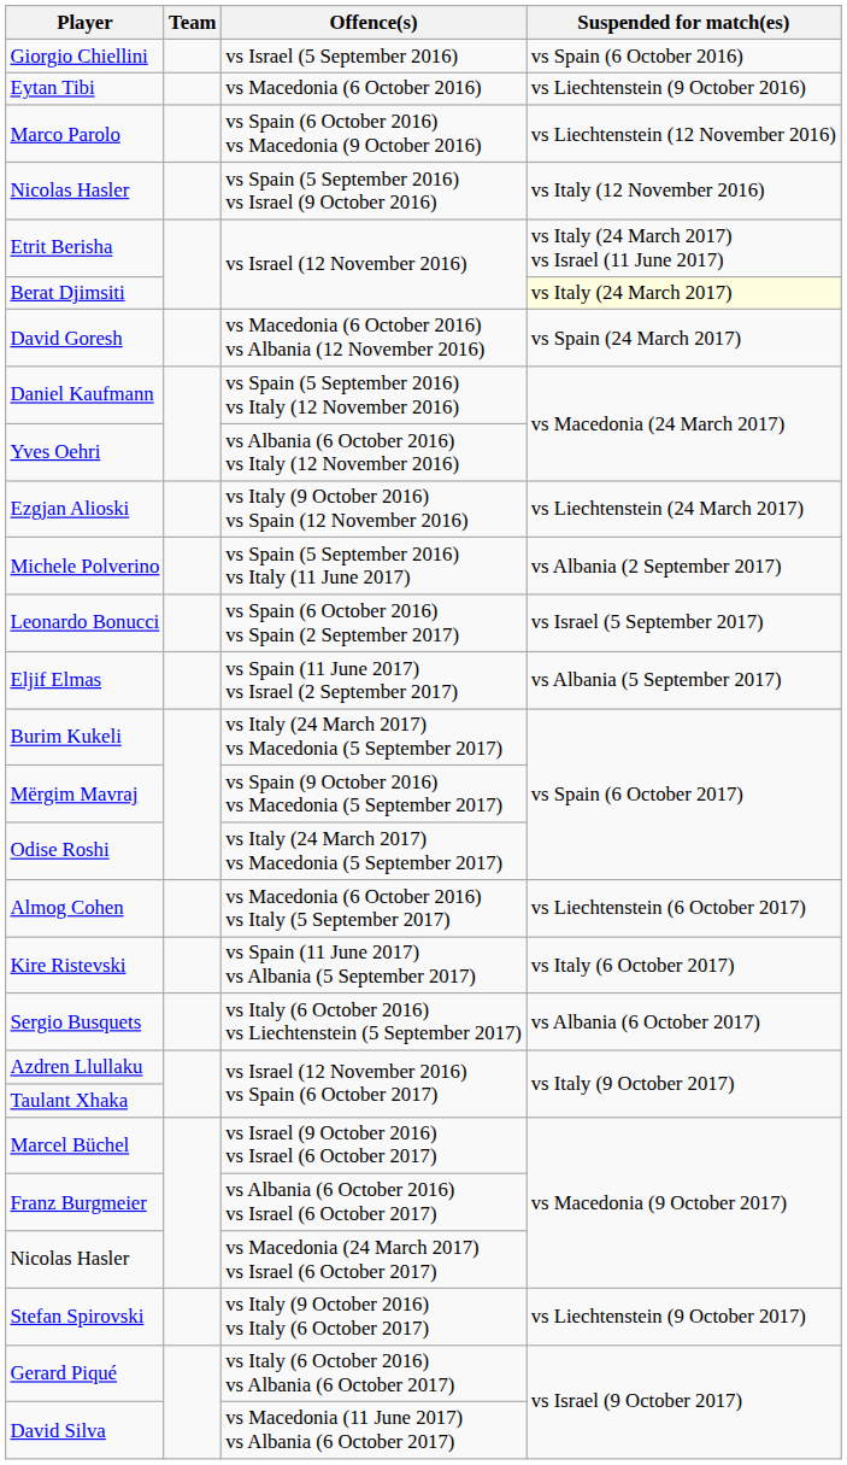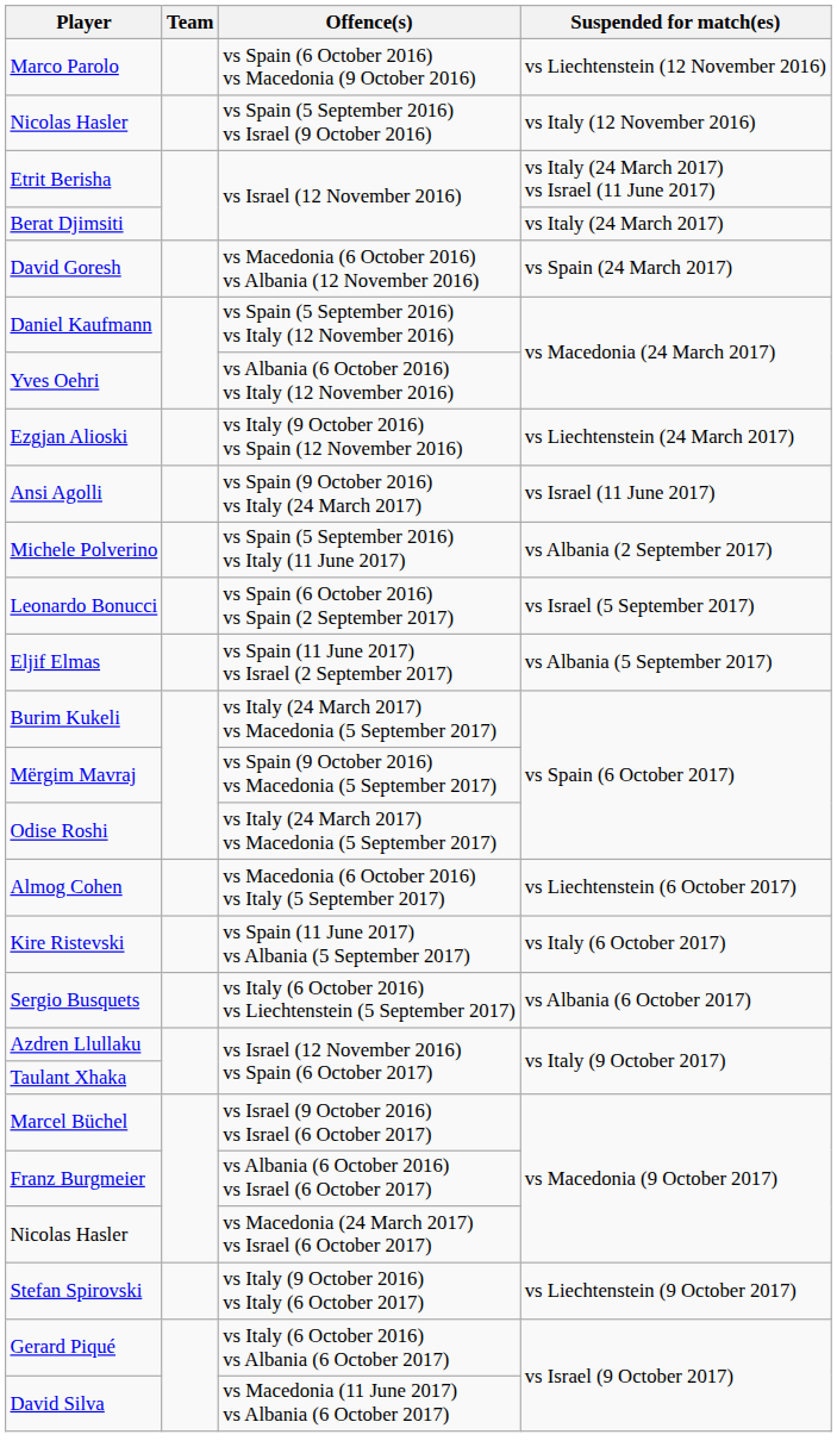- row: Giorgio Chiellini | vs Israel (5 September 2016) | vs Spain (6 October 2016)
- row: Eytan Tibi | vs Macedonia (6 October 2016) | vs Liechtenstein (9 October 2016)
Berat Djimsiti | Suspended for match(es): lightyellow background -> no background
+ row: Ansi Agolli | vs Spain (9 October 2016) vs Italy (24 March 2017) | vs Israel (11 June 2017)
